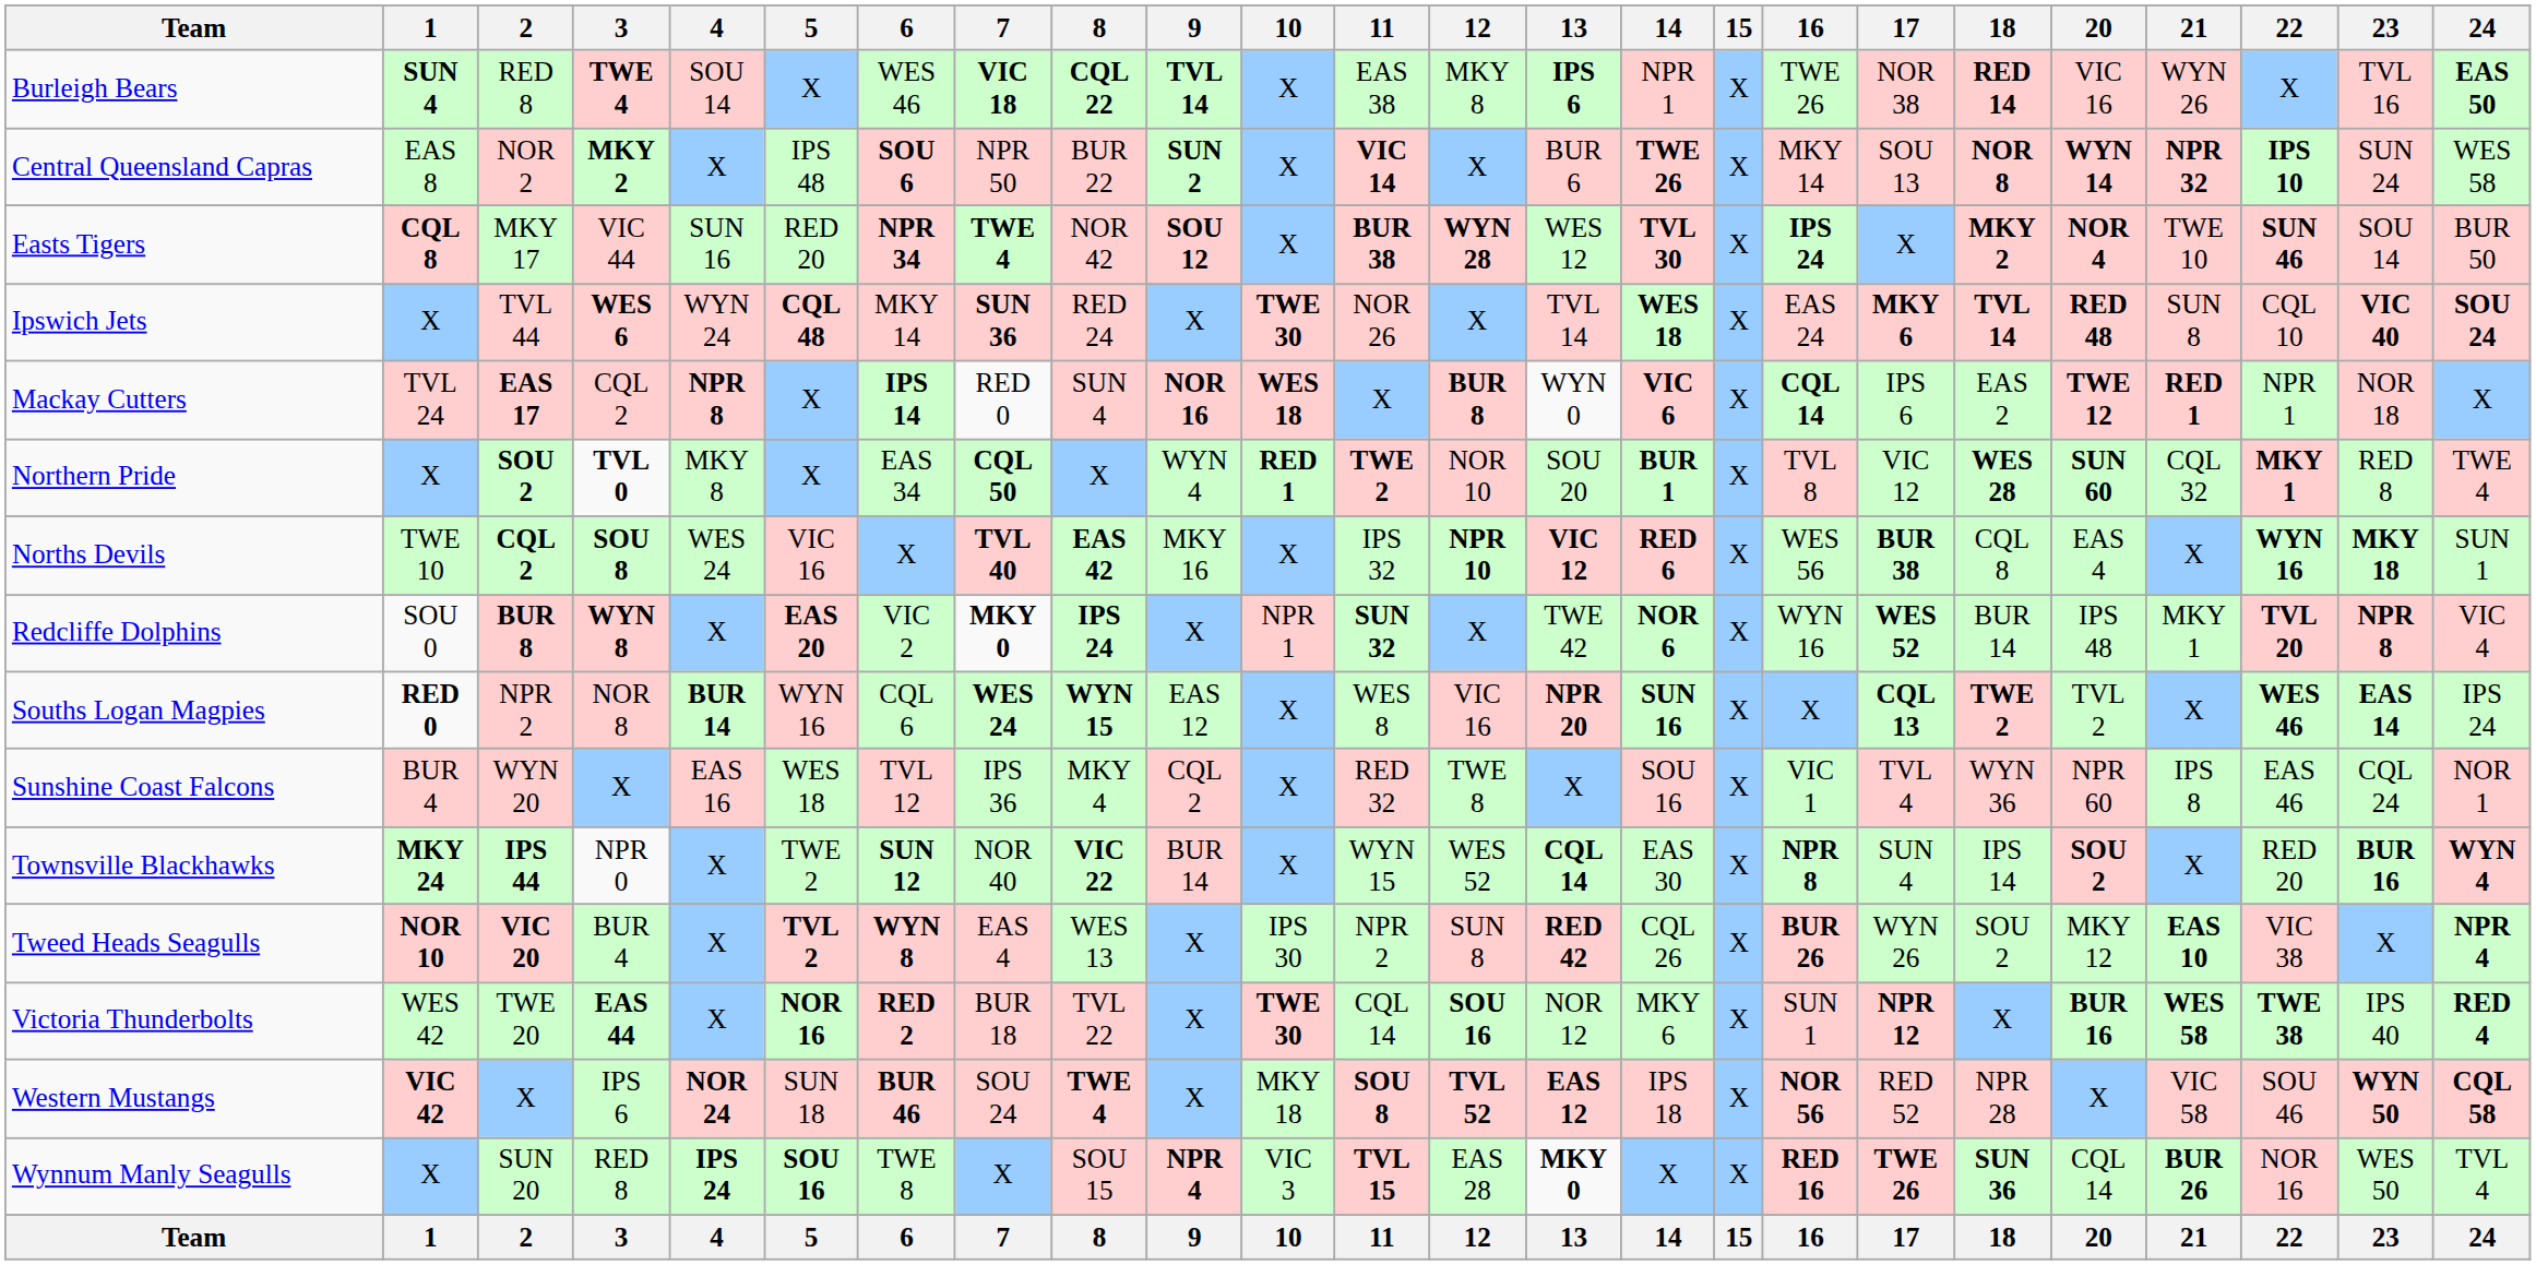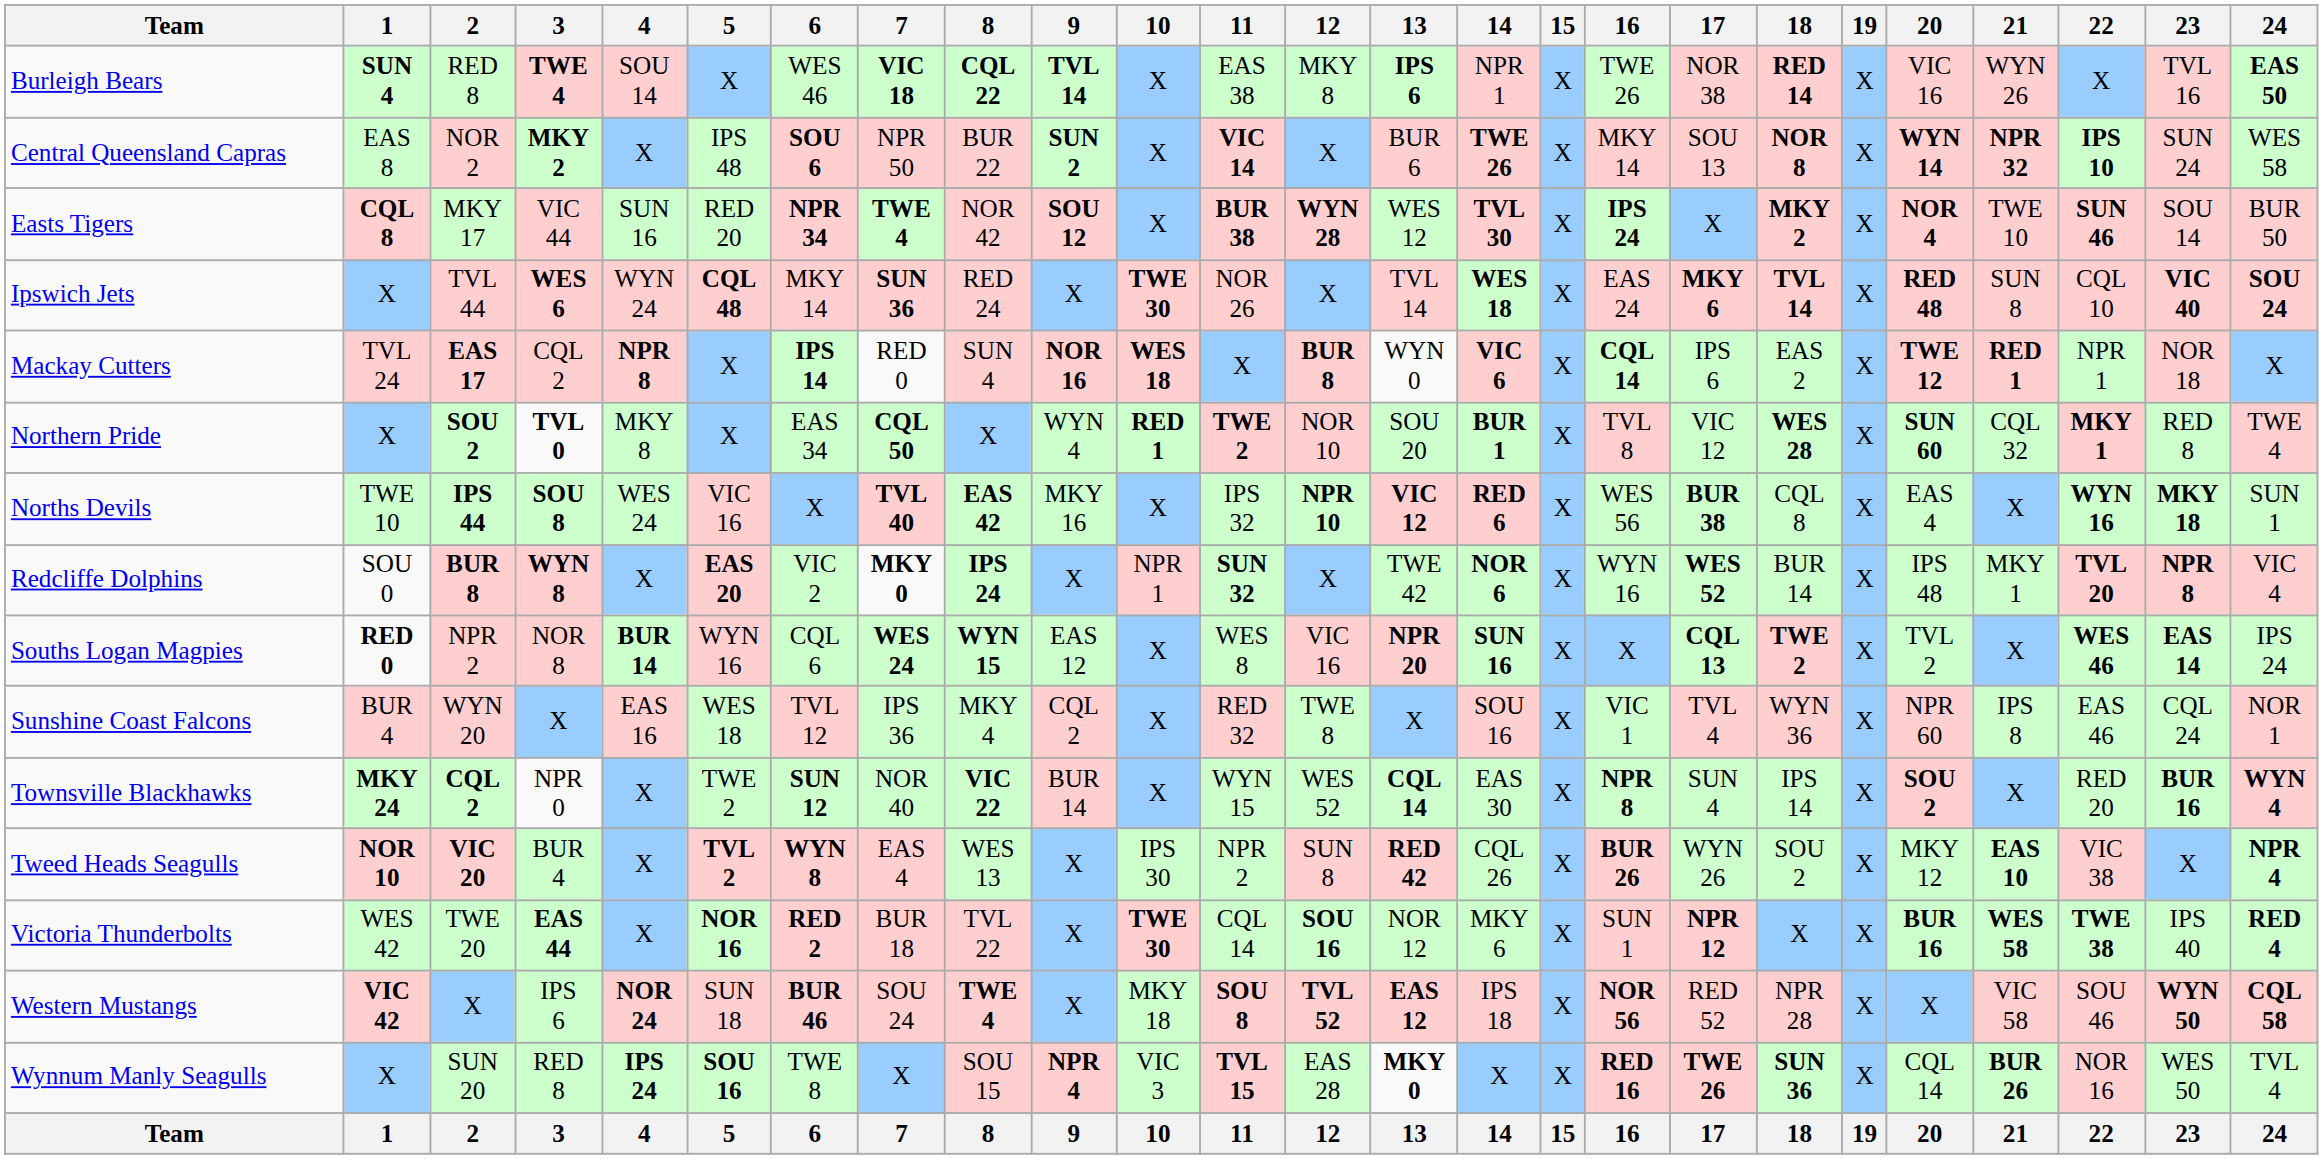+ column: 19 | X | X | X | X | X | X | X | X | X | X | X | X | X | X | X | 19
Norths Devils | 2: CQL 2 -> IPS 44
Townsville Blackhawks | 2: IPS 44 -> CQL 2
